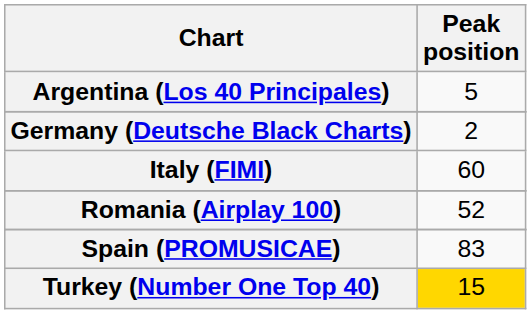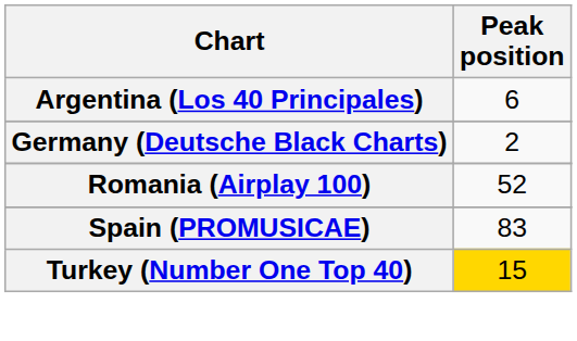Argentina (Los 40 Principales) | Peak position: 5 -> 6
- row: Italy (FIMI) | 60
